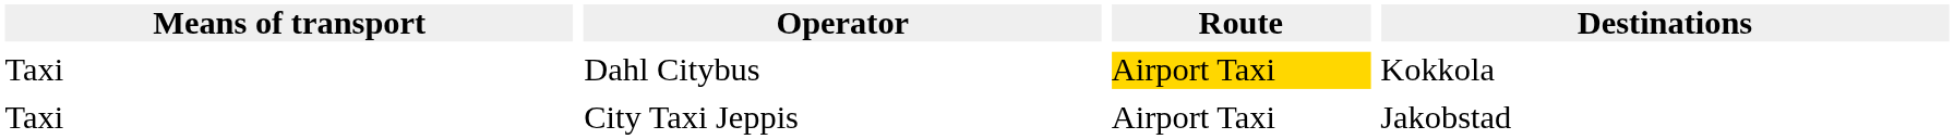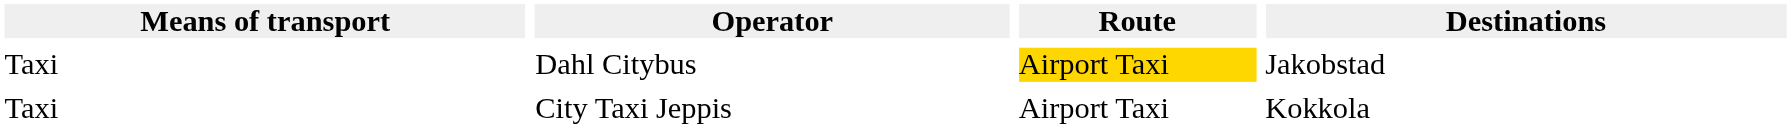Dahl Citybus | Destinations: Kokkola -> Jakobstad
City Taxi Jeppis | Destinations: Jakobstad -> Kokkola
